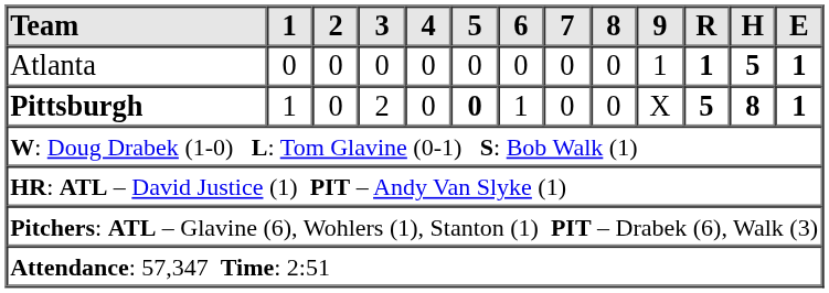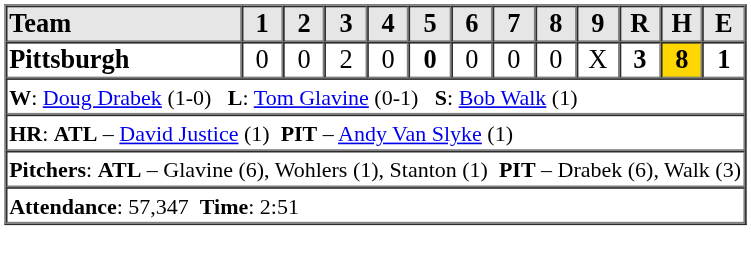- row: Atlanta | 0 | 0 | 0 | 0 | 0 | 0 | 0 | 0 | 1 | 1 | 5 | 1
Pittsburgh | 1: 1 -> 0
Pittsburgh | 6: 1 -> 0
Pittsburgh | R: 5 -> 3
Pittsburgh | H: no background -> gold background
